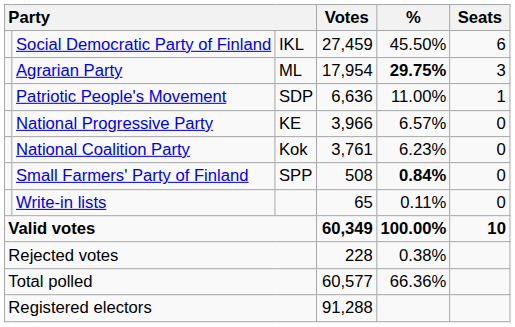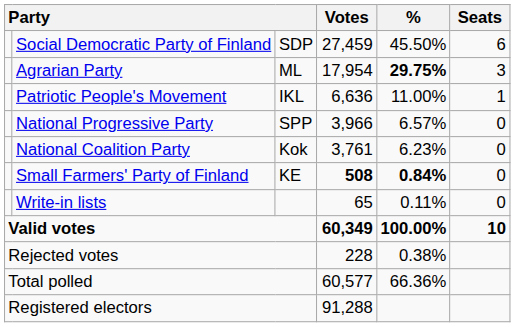Social Democratic Party of Finland | column 3: IKL -> SDP
Patriotic People's Movement | column 3: SDP -> IKL
National Progressive Party | column 3: KE -> SPP
Small Farmers' Party of Finland | column 3: SPP -> KE
Small Farmers' Party of Finland | Votes: normal -> bold
